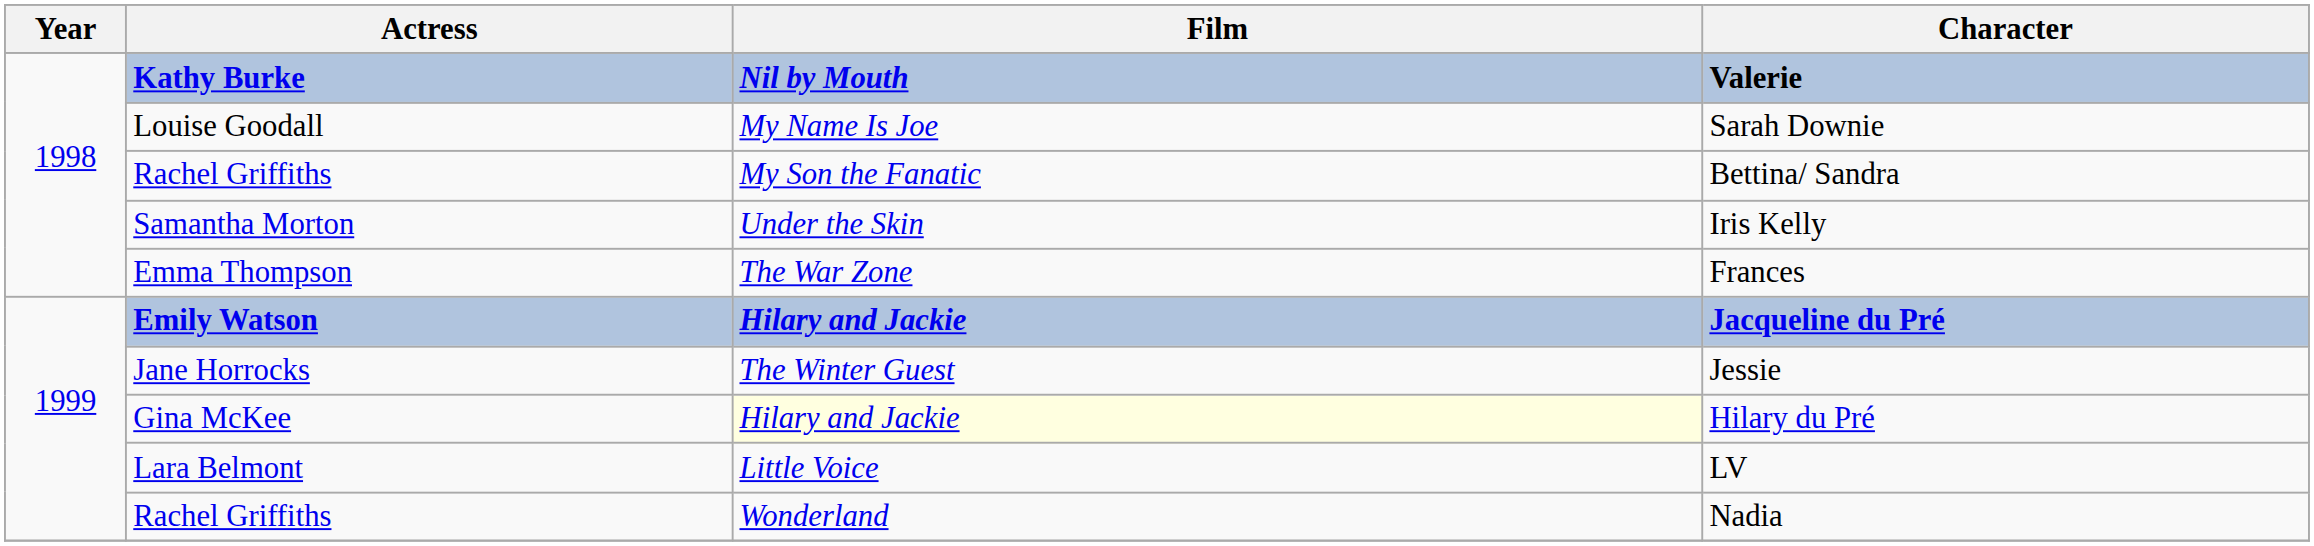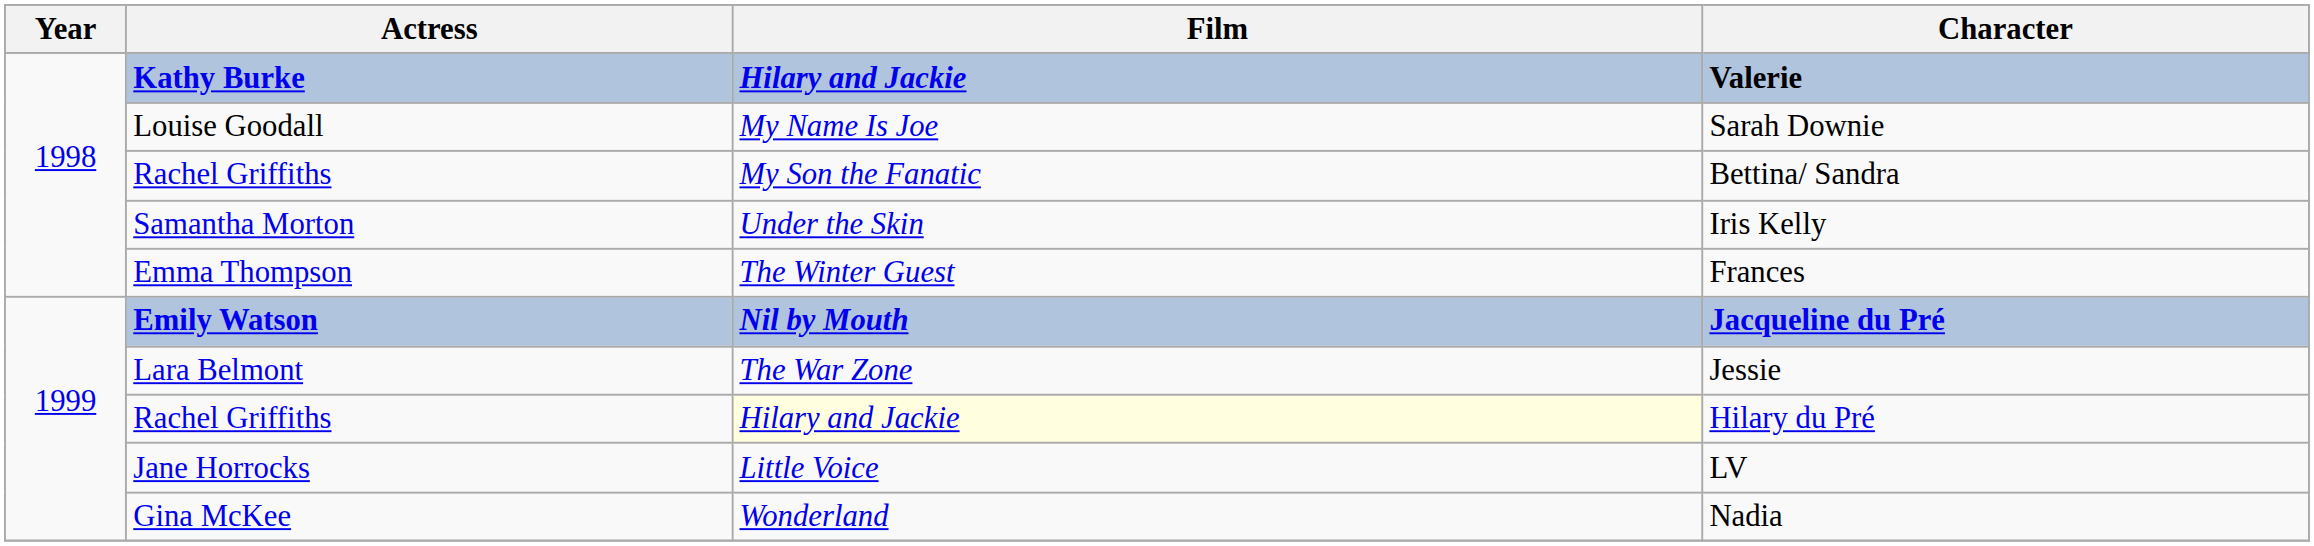Valerie | Film: Nil by Mouth -> Hilary and Jackie
Frances | Film: The War Zone -> The Winter Guest
Jacqueline du Pré | Film: Hilary and Jackie -> Nil by Mouth
Jessie | Actress: Jane Horrocks -> Lara Belmont
Jessie | Film: The Winter Guest -> The War Zone
Hilary du Pré | Actress: Gina McKee -> Rachel Griffiths
LV | Actress: Lara Belmont -> Jane Horrocks
Nadia | Actress: Rachel Griffiths -> Gina McKee
